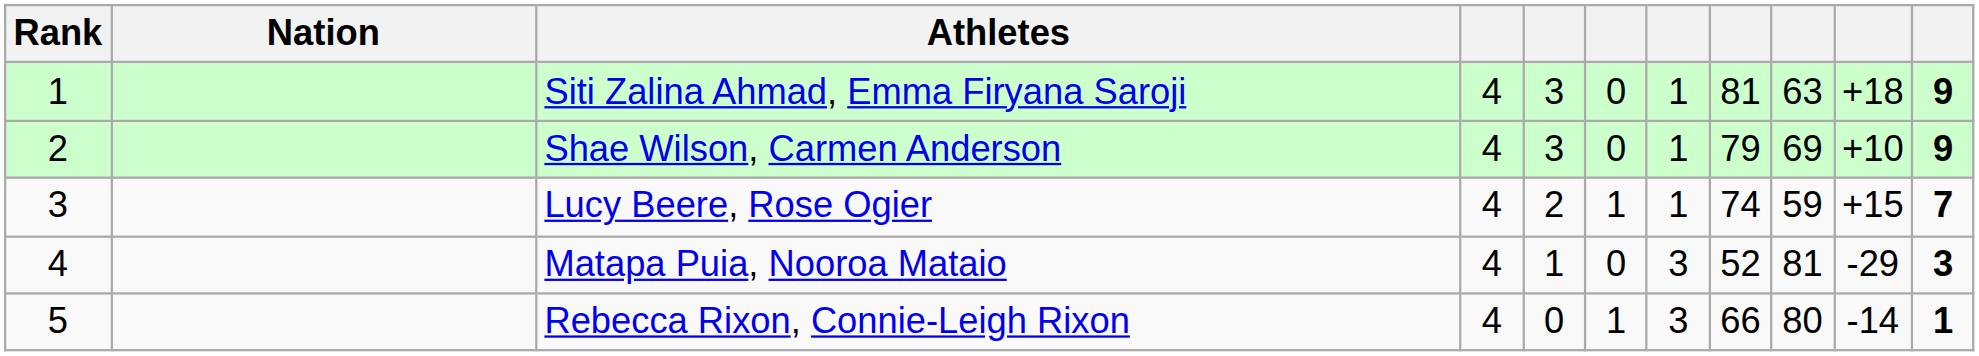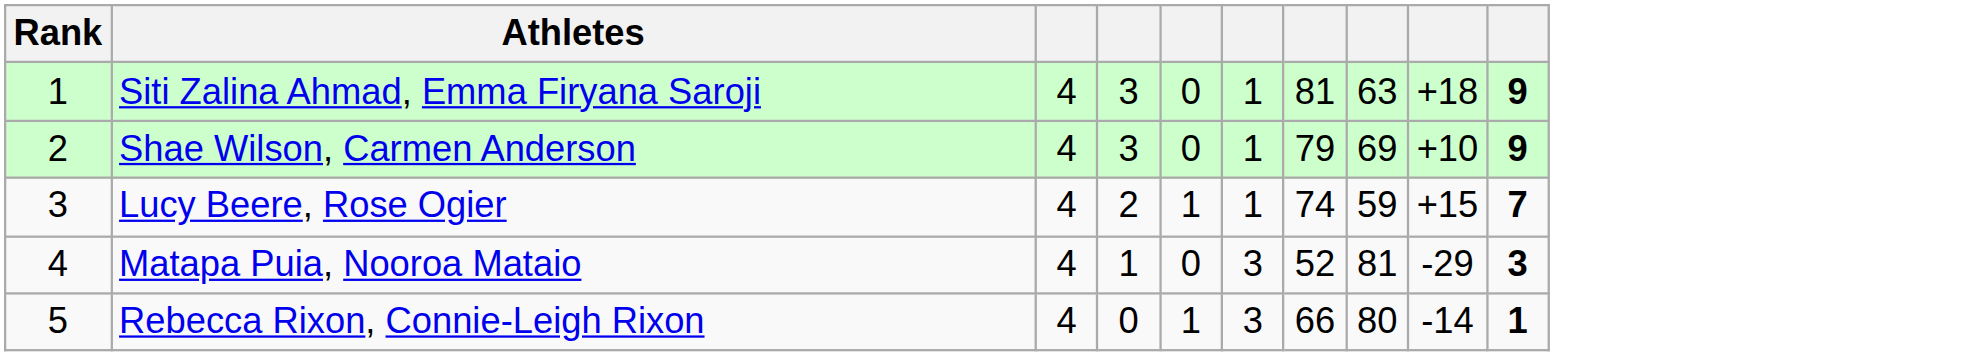- column: Nation
